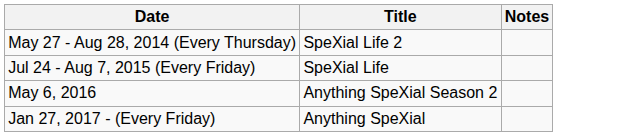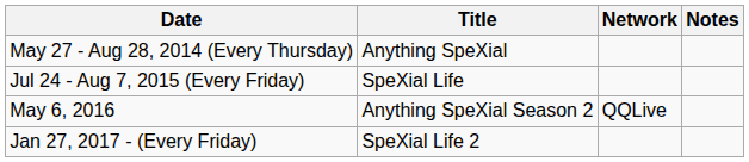+ column: Network | QQLive
May 27 - Aug 28, 2014 (Every Thursday) | Title: SpeXial Life 2 -> Anything SpeXial
Jan 27, 2017 - (Every Friday) | Title: Anything SpeXial -> SpeXial Life 2
